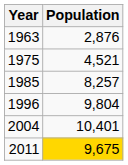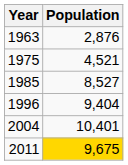1985 | Population: 8,257 -> 8,527
1996 | Population: 9,804 -> 9,404
